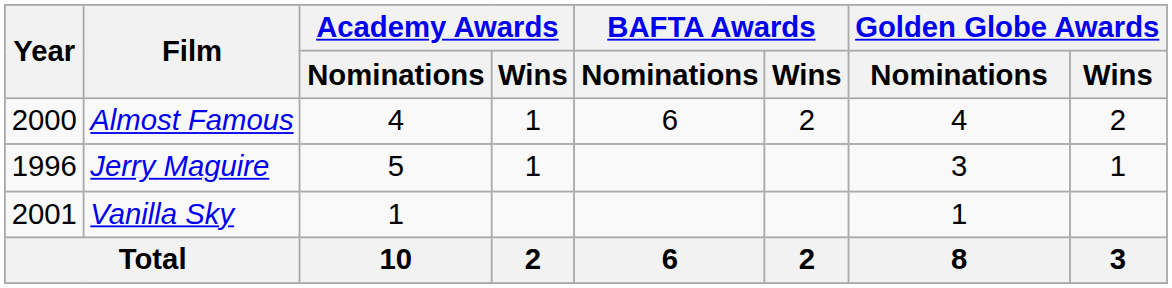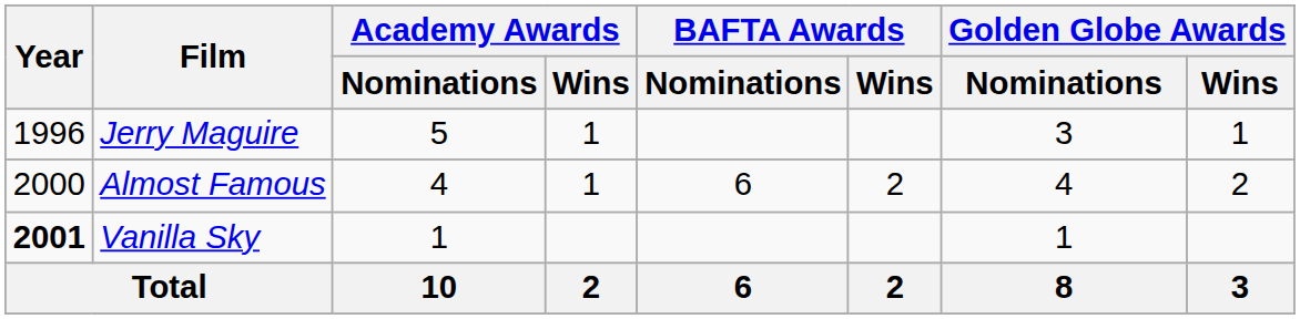rows swapped: Jerry Maguire <-> Almost Famous
Vanilla Sky | Year: normal -> bold
